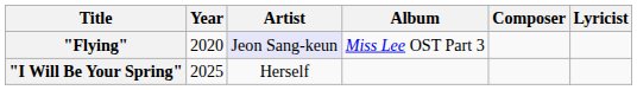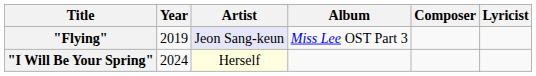"Flying" | Year: 2020 -> 2019
"I Will Be Your Spring" | Year: 2025 -> 2024
"I Will Be Your Spring" | Artist: no background -> lightyellow background
